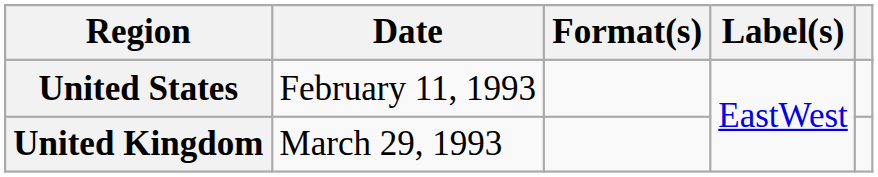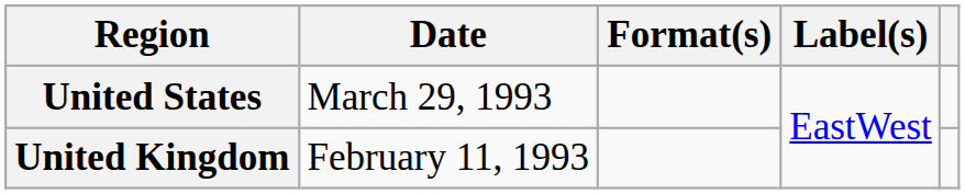United States | Date: February 11, 1993 -> March 29, 1993
United Kingdom | Date: March 29, 1993 -> February 11, 1993
